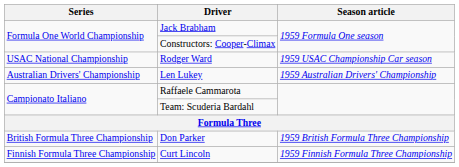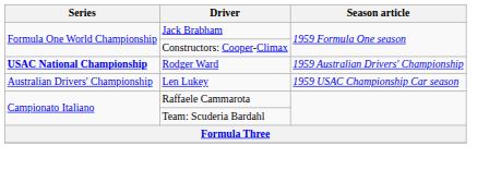Rodger Ward | Series: normal -> bold
Rodger Ward | Season article: 1959 USAC Championship Car season -> 1959 Australian Drivers' Championship
Len Lukey | Season article: 1959 Australian Drivers' Championship -> 1959 USAC Championship Car season
- row: British Formula Three Championship | Don Parker | 1959 British Formula Three Championship
- row: Finnish Formula Three Championship | Curt Lincoln | 1959 Finnish Formula Three Championship
